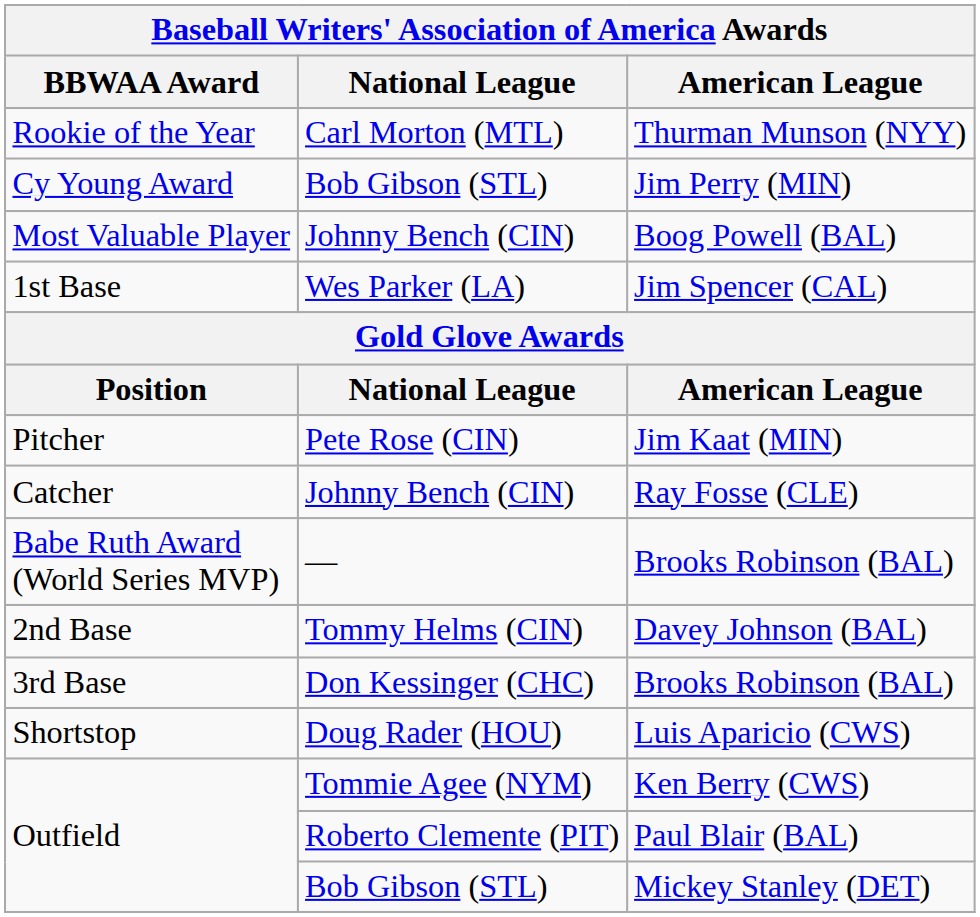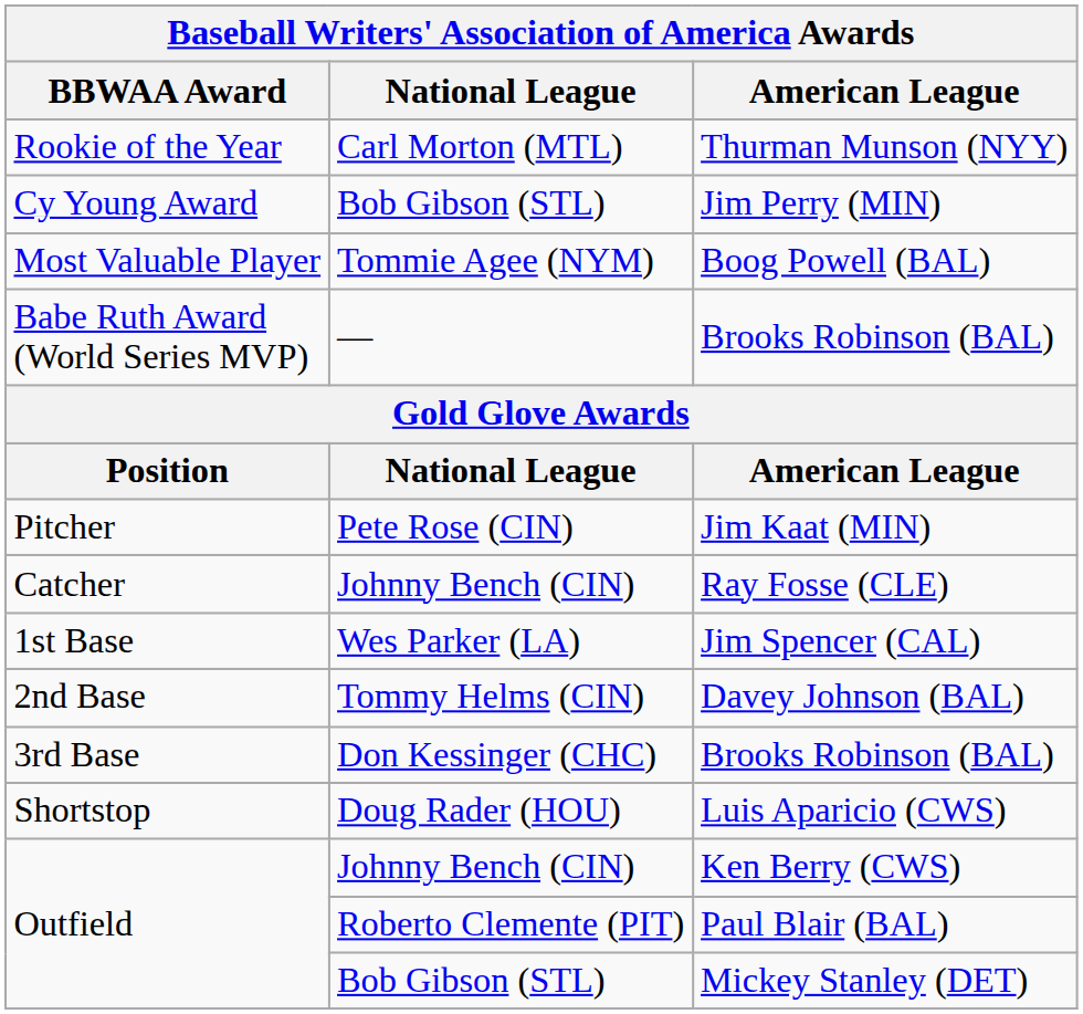Boog Powell (BAL) | National League: Johnny Bench (CIN) -> Tommie Agee (NYM)
rows swapped: Babe Ruth Award (World Series MVP) / Brooks Robinson (BAL) <-> Jim Spencer (CAL)
Ken Berry (CWS) | National League: Tommie Agee (NYM) -> Johnny Bench (CIN)
